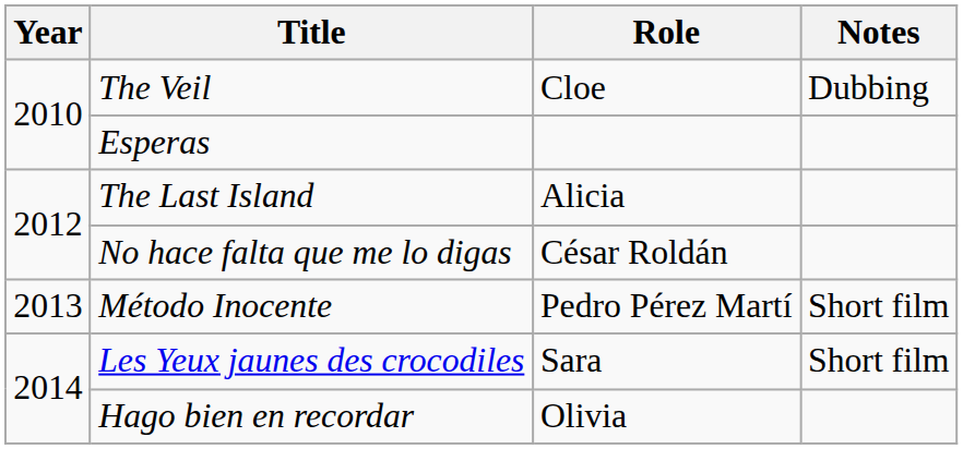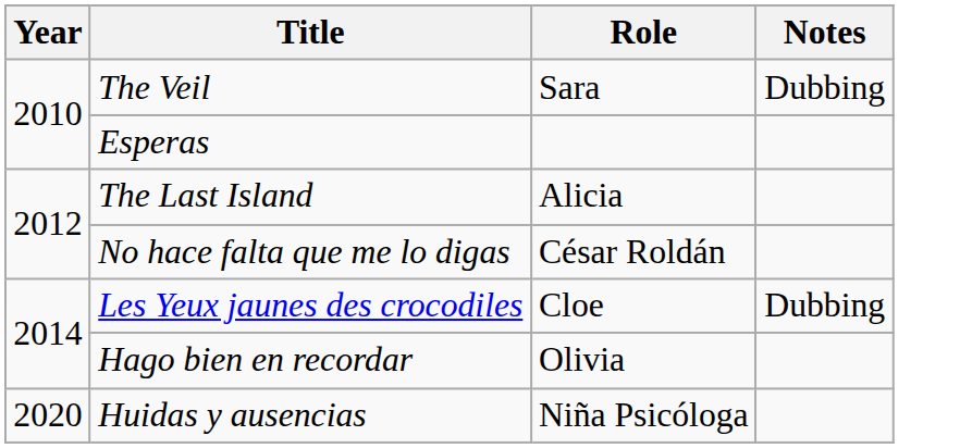The Veil | Role: Cloe -> Sara
- row: 2013 | Método Inocente | Pedro Pérez Martí | Short film
Les Yeux jaunes des crocodiles | Role: Sara -> Cloe
Les Yeux jaunes des crocodiles | Notes: Short film -> Dubbing
+ row: 2020 | Huidas y ausencias | Niña Psicóloga
